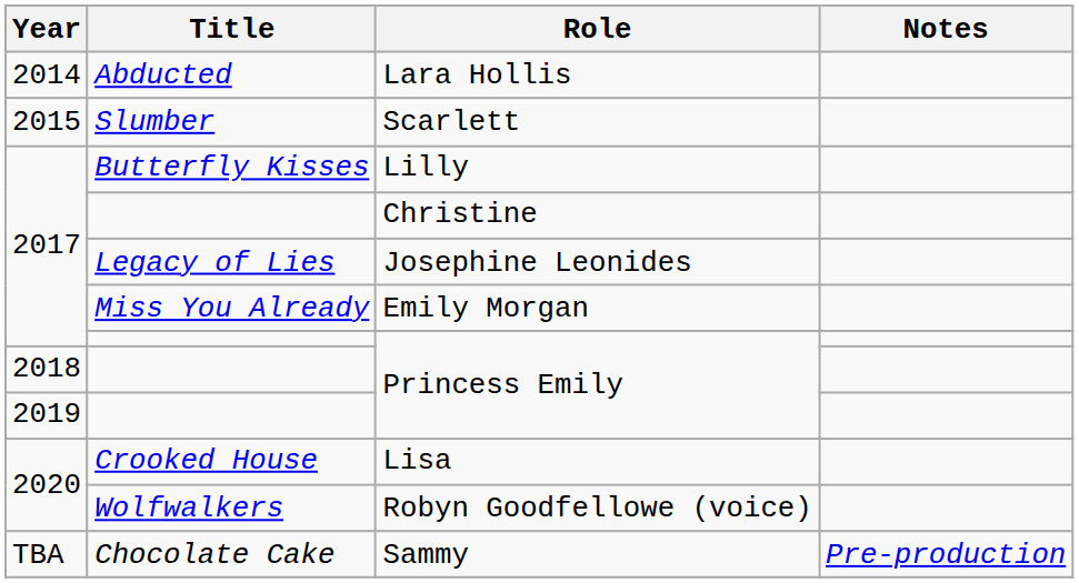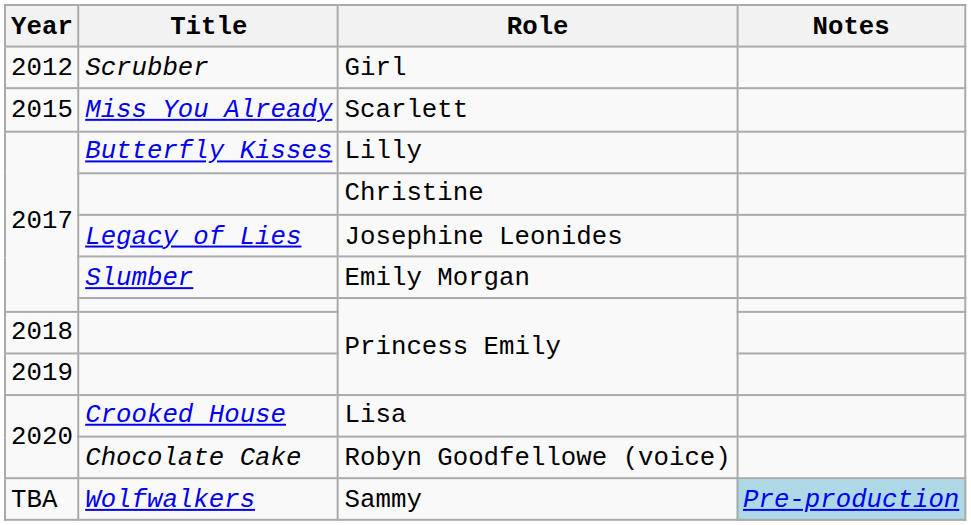+ row: 2012 | Scrubber | Girl
- row: 2014 | Abducted | Lara Hollis
Scarlett | Title: Slumber -> Miss You Already
Emily Morgan | Title: Miss You Already -> Slumber
Robyn Goodfellowe (voice) | Title: Wolfwalkers -> Chocolate Cake
Sammy | Title: Chocolate Cake -> Wolfwalkers
Sammy | Notes: no background -> lightblue background
